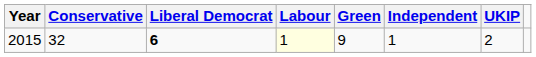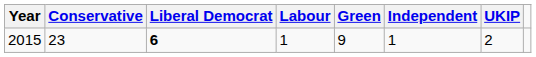2015 | Conservative: 32 -> 23
2015 | Labour: lightyellow background -> no background
